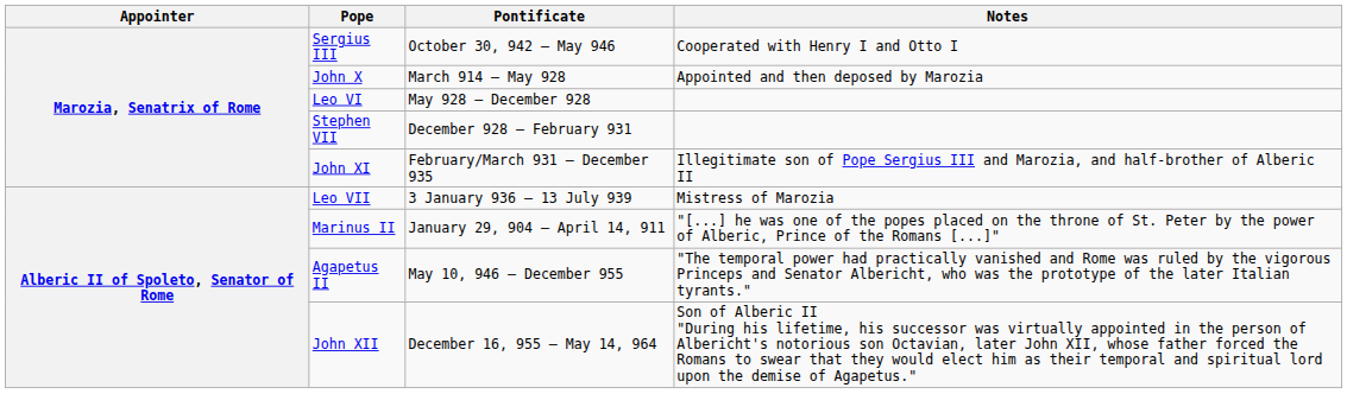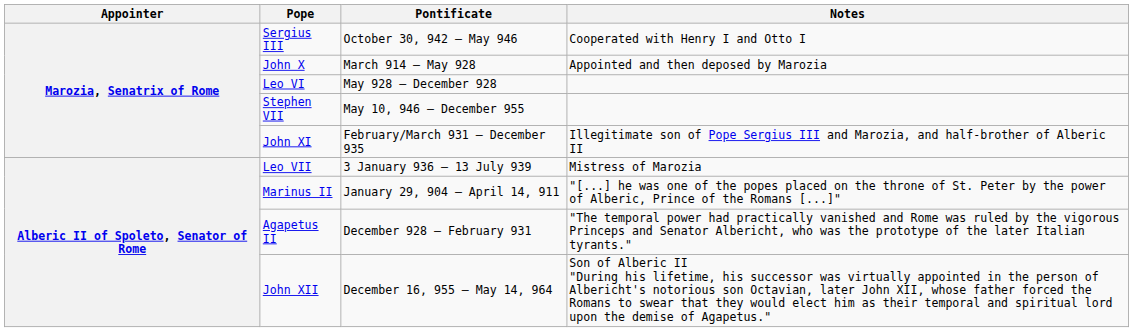Stephen VII | Pontificate: December 928 – February 931 -> May 10, 946 – December 955
Agapetus II | Pontificate: May 10, 946 – December 955 -> December 928 – February 931
